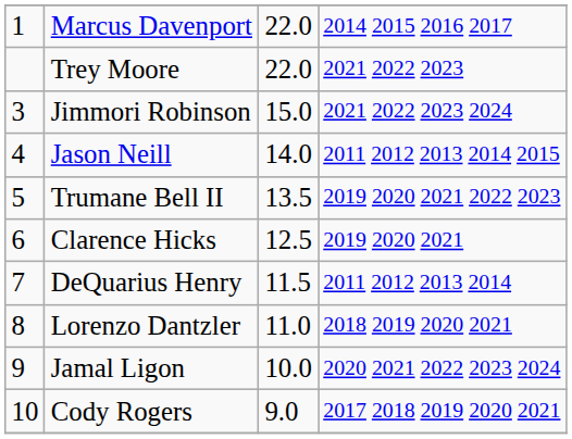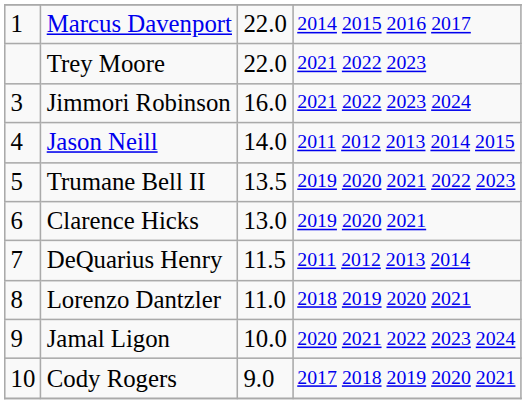Jimmori Robinson | column 3: 15.0 -> 16.0
Clarence Hicks | column 3: 12.5 -> 13.0
